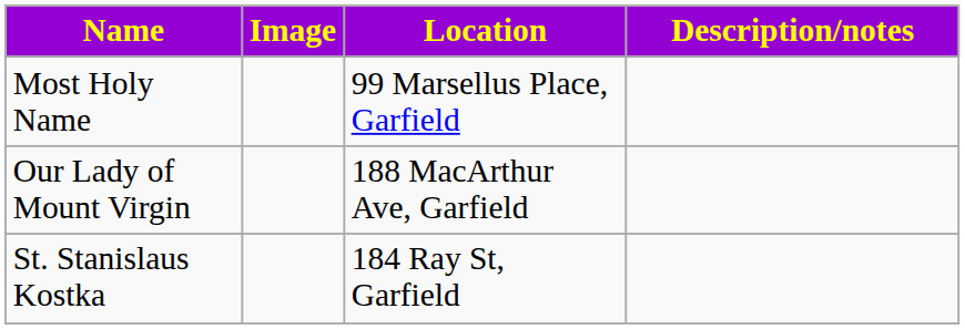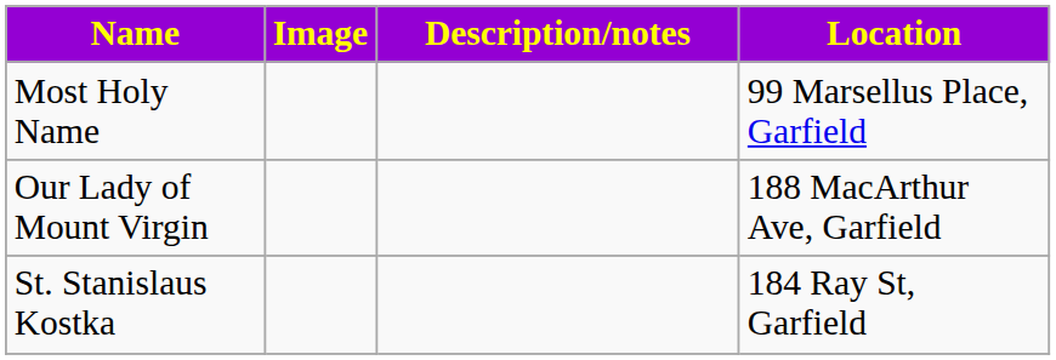columns swapped: Location <-> Description/notes
